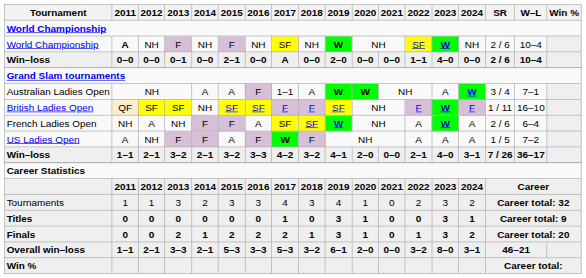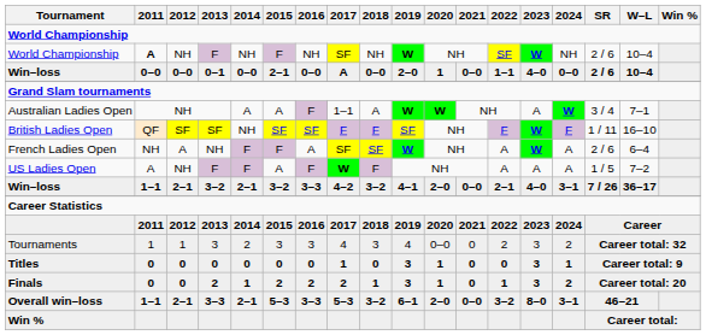Win–loss / 0–1 | 2020: 0–0 -> 1
Tournaments | 2020: 1 -> 0–0
